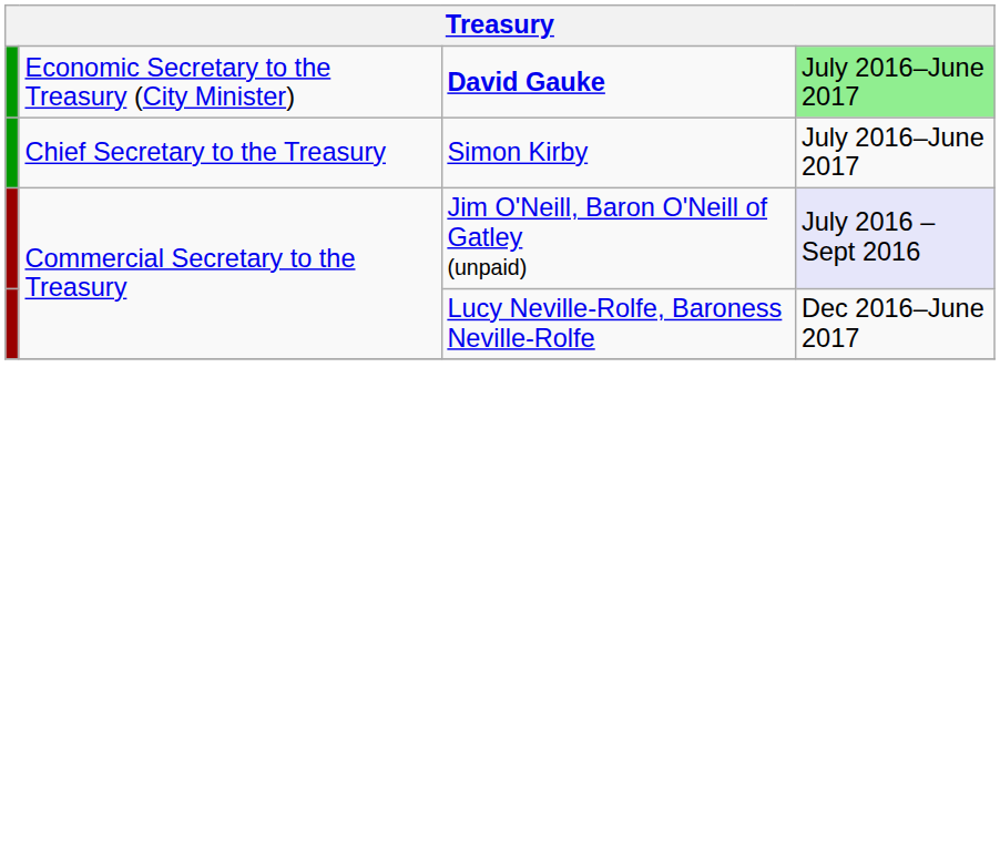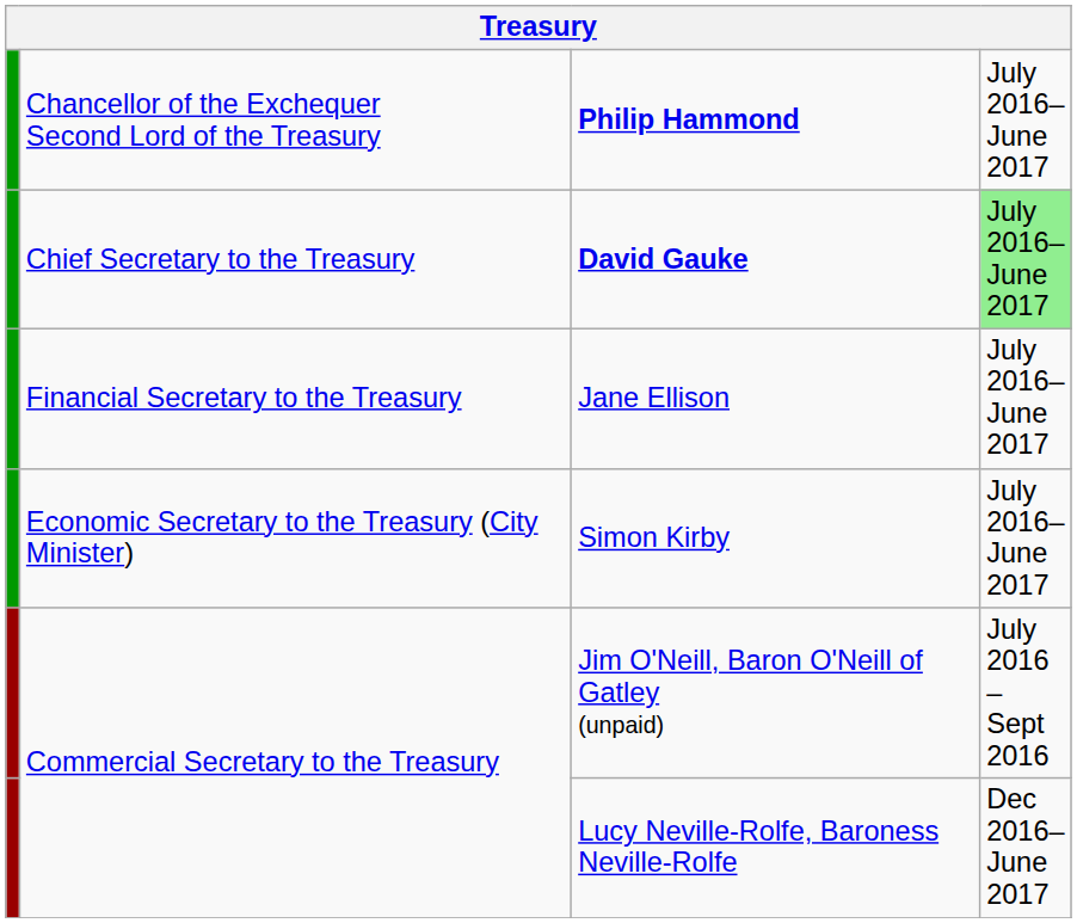+ row: Chancellor of the Exchequer Second Lord of the Treasury | Philip Hammond | July 2016–June 2017
David Gauke | column 2: Economic Secretary to the Treasury (City Minister) -> Chief Secretary to the Treasury
+ row: Financial Secretary to the Treasury | Jane Ellison | July 2016–June 2017
Simon Kirby | column 2: Chief Secretary to the Treasury -> Economic Secretary to the Treasury (City Minister)
Jim O'Neill, Baron O'Neill of Gatley (unpaid) | column 4: lavender background -> no background
